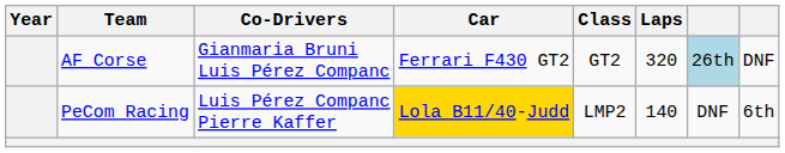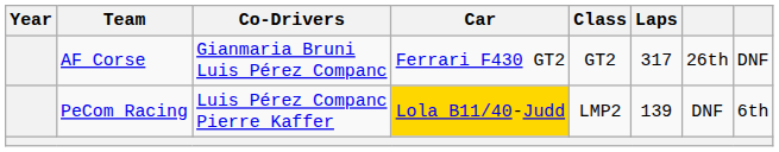AF Corse | Laps: 320 -> 317
AF Corse | column 7: lightblue background -> no background
PeCom Racing | Laps: 140 -> 139
